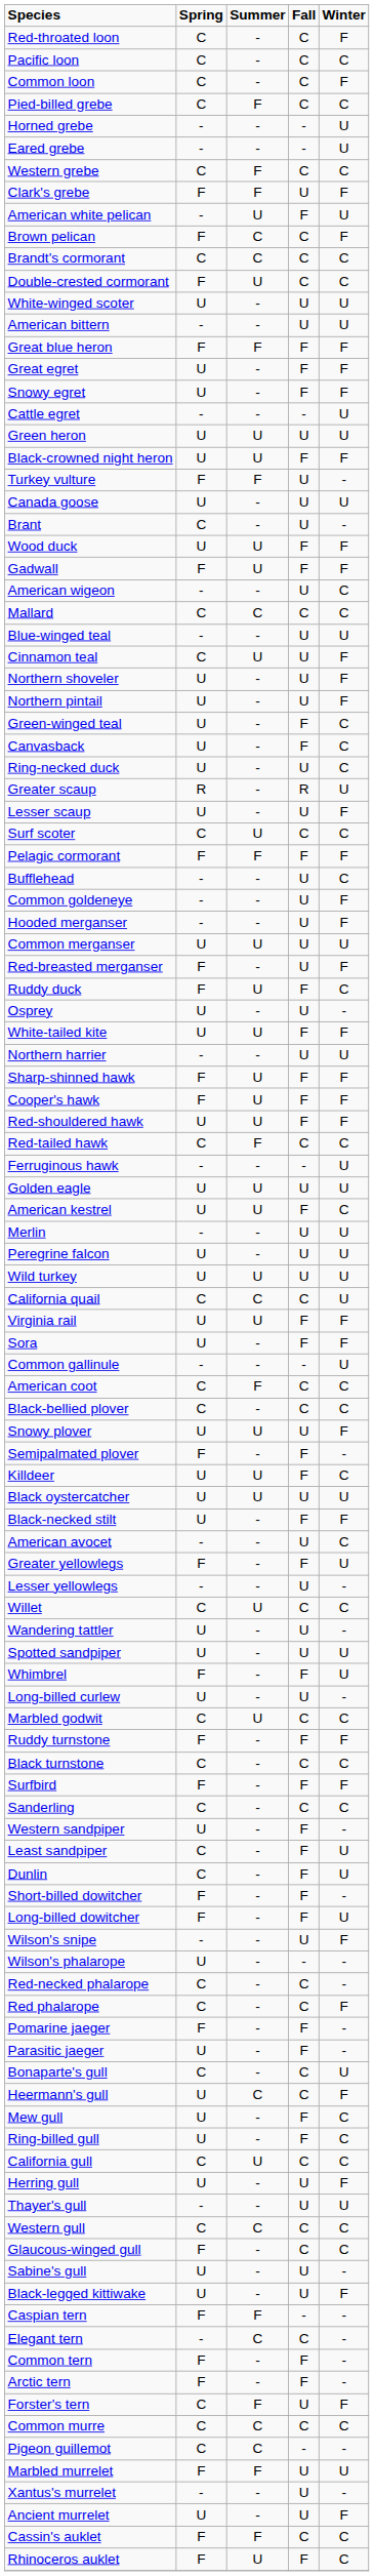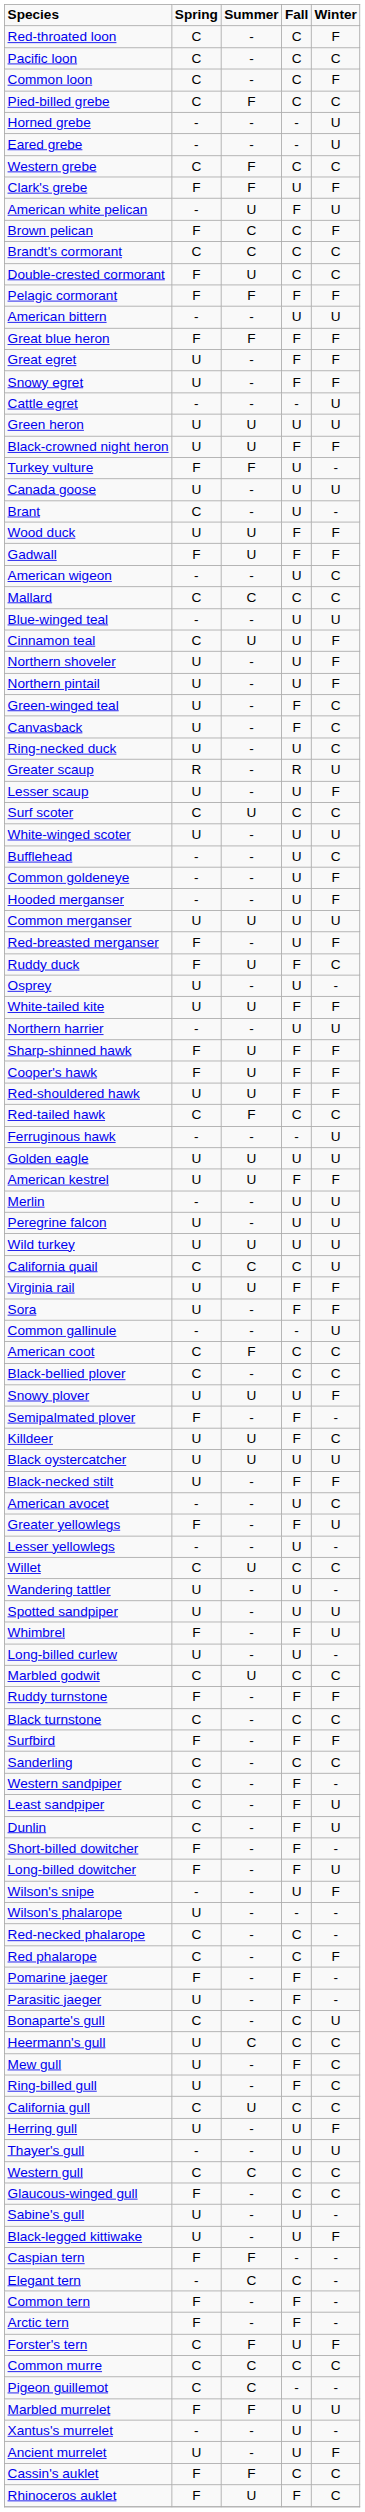rows swapped: Pelagic cormorant <-> White-winged scoter
American kestrel | Winter: C -> F
Western sandpiper | Spring: U -> C
Heermann's gull | Winter: F -> C
